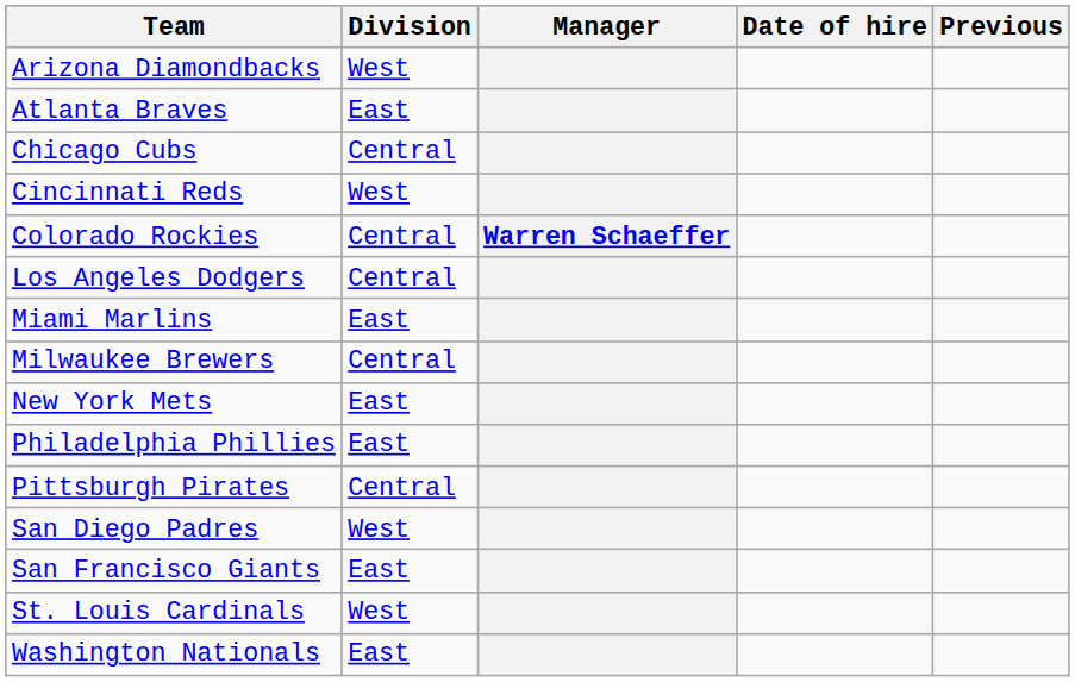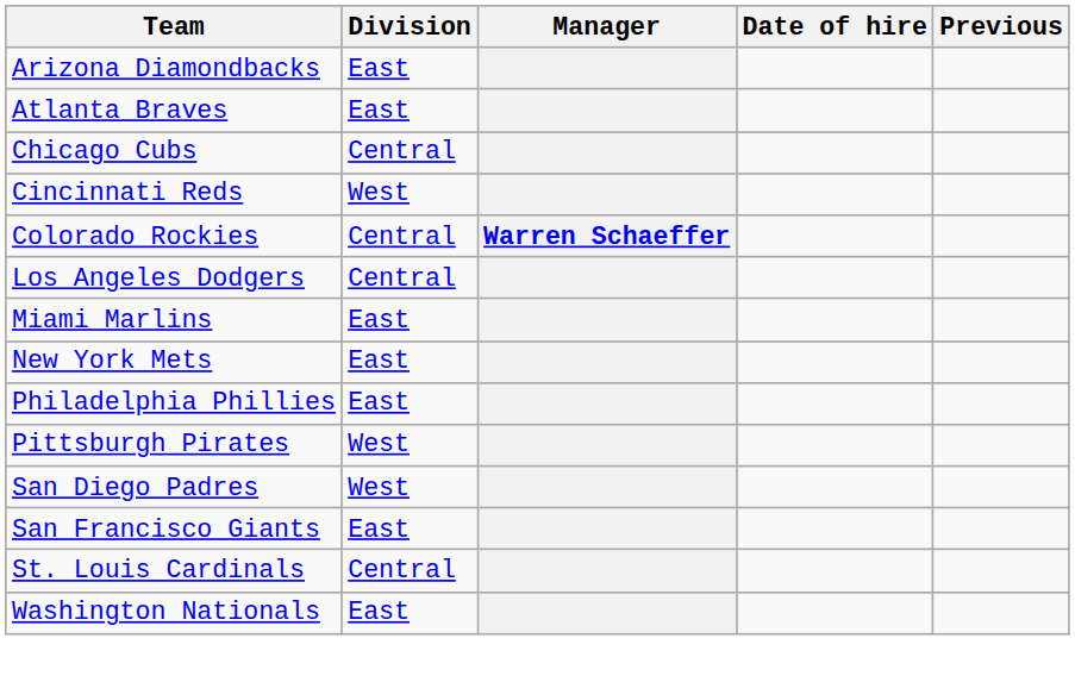Arizona Diamondbacks | Division: West -> East
- row: Milwaukee Brewers | Central
Pittsburgh Pirates | Division: Central -> West
St. Louis Cardinals | Division: West -> Central
